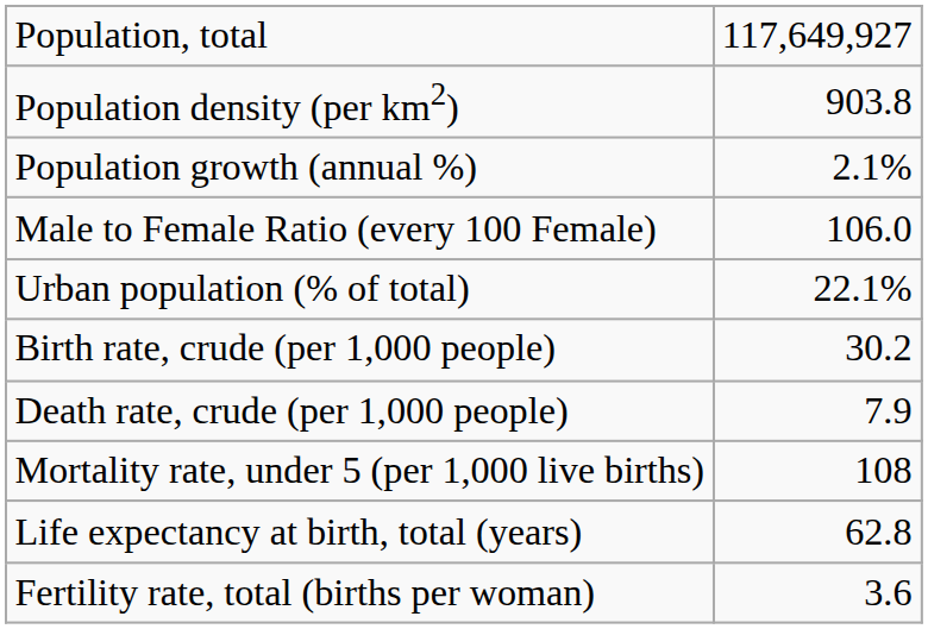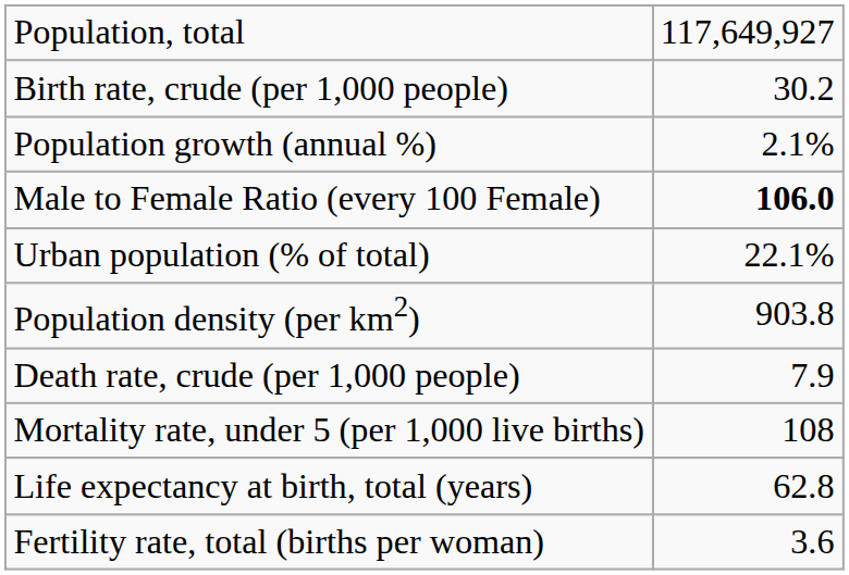rows swapped: Population density (per km2) <-> Birth rate, crude (per 1,000 people)
Male to Female Ratio (every 100 Female) | column 2: normal -> bold
